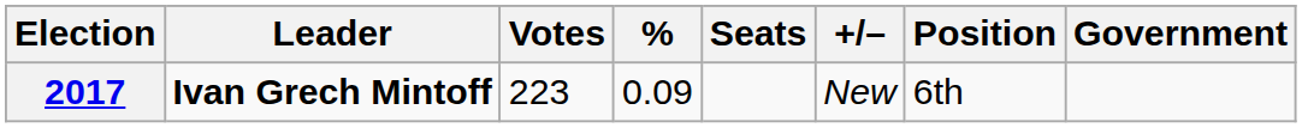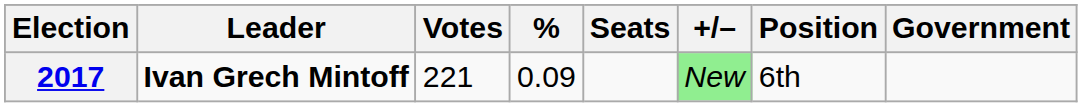2017 | Votes: 223 -> 221
2017 | +/–: no background -> lightgreen background
